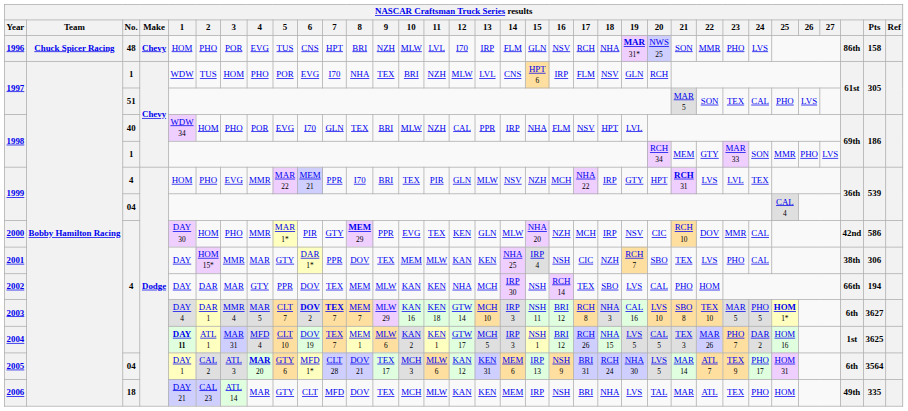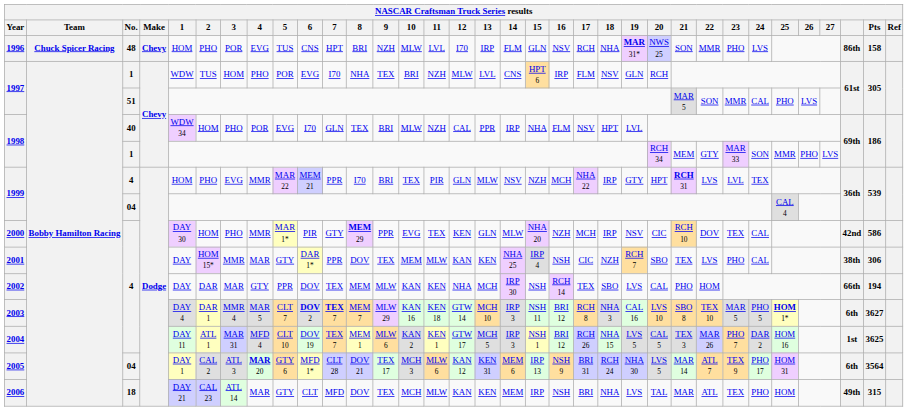1997 / 51 | 23: TEX -> MMR
2000 | 23: MMR -> TEX
2004 | 1: bold -> normal
2006 | Pts: 335 -> 315
